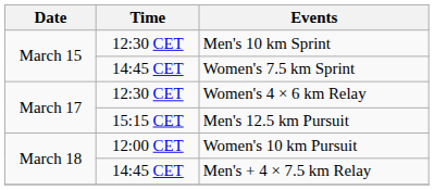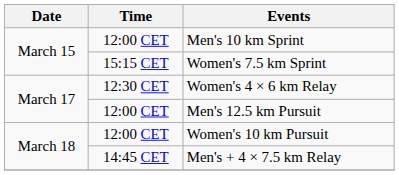Men's 10 km Sprint | Time: 12:30 CET -> 12:00 CET
Women's 7.5 km Sprint | Time: 14:45 CET -> 15:15 CET
Men's 12.5 km Pursuit | Time: 15:15 CET -> 12:00 CET
